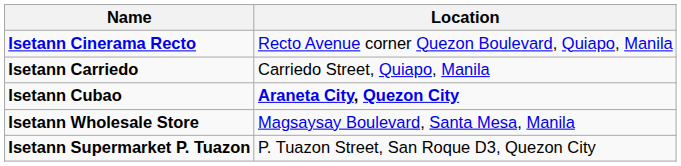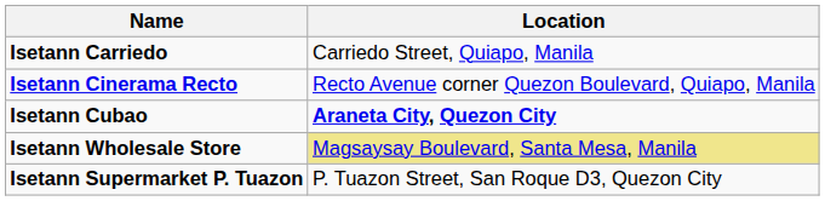rows swapped: Isetann Carriedo <-> Isetann Cinerama Recto
Isetann Wholesale Store | Location: no background -> khaki background
